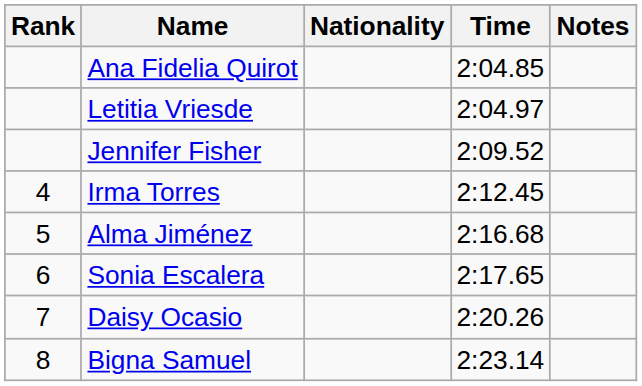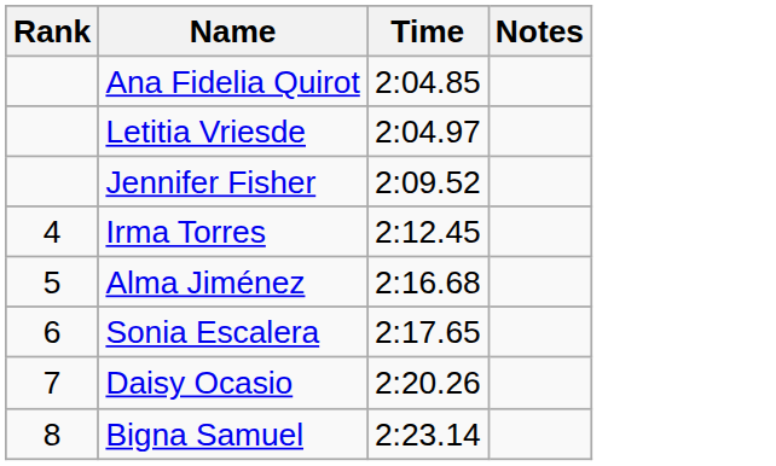- column: Nationality
